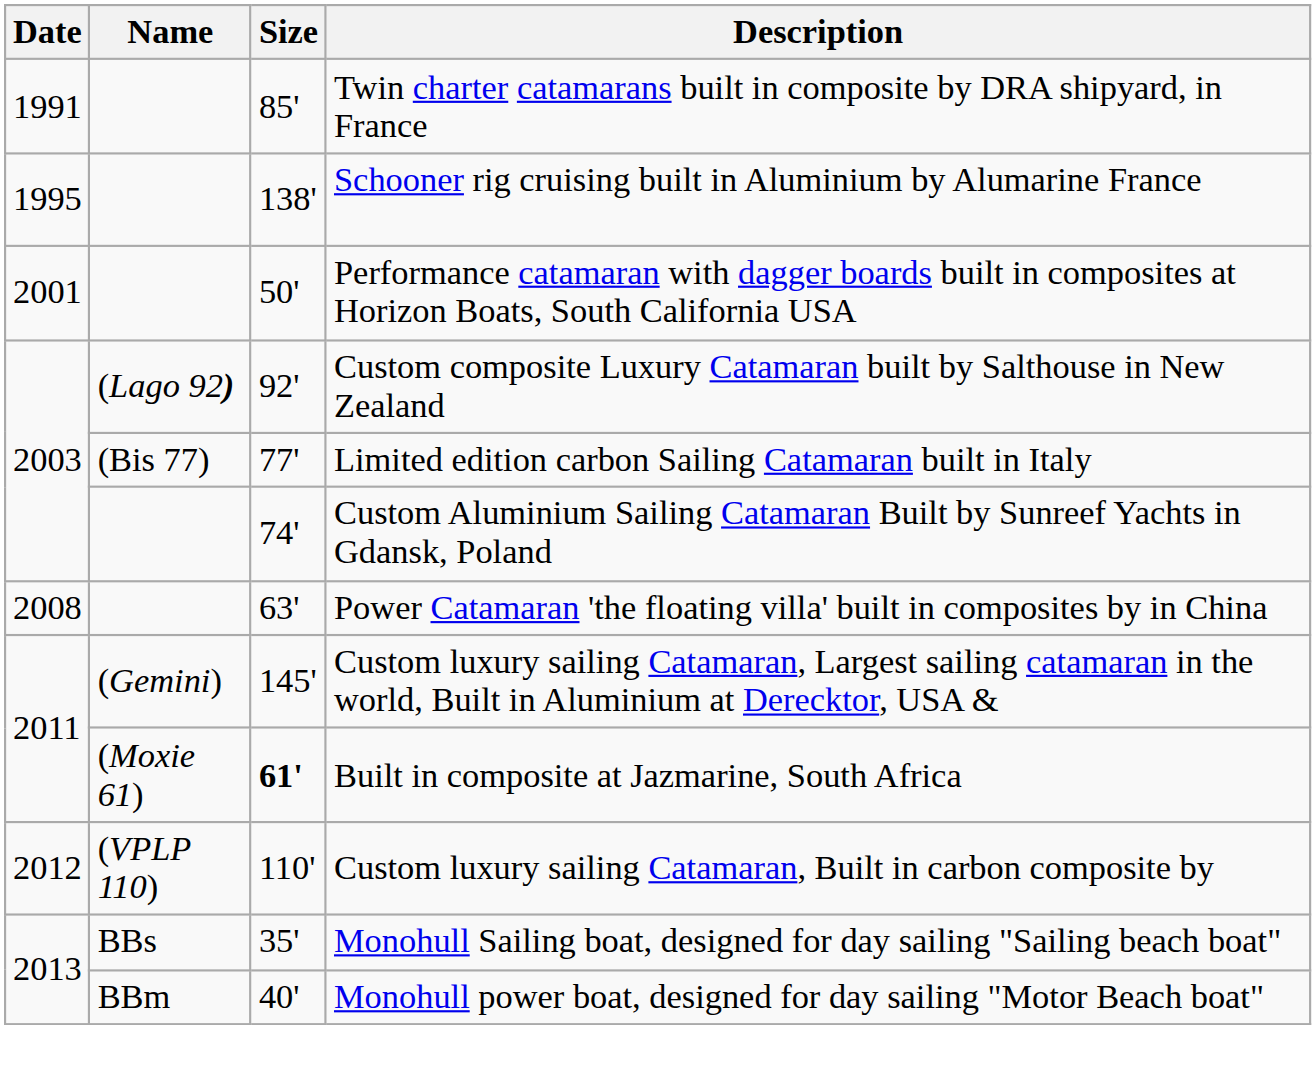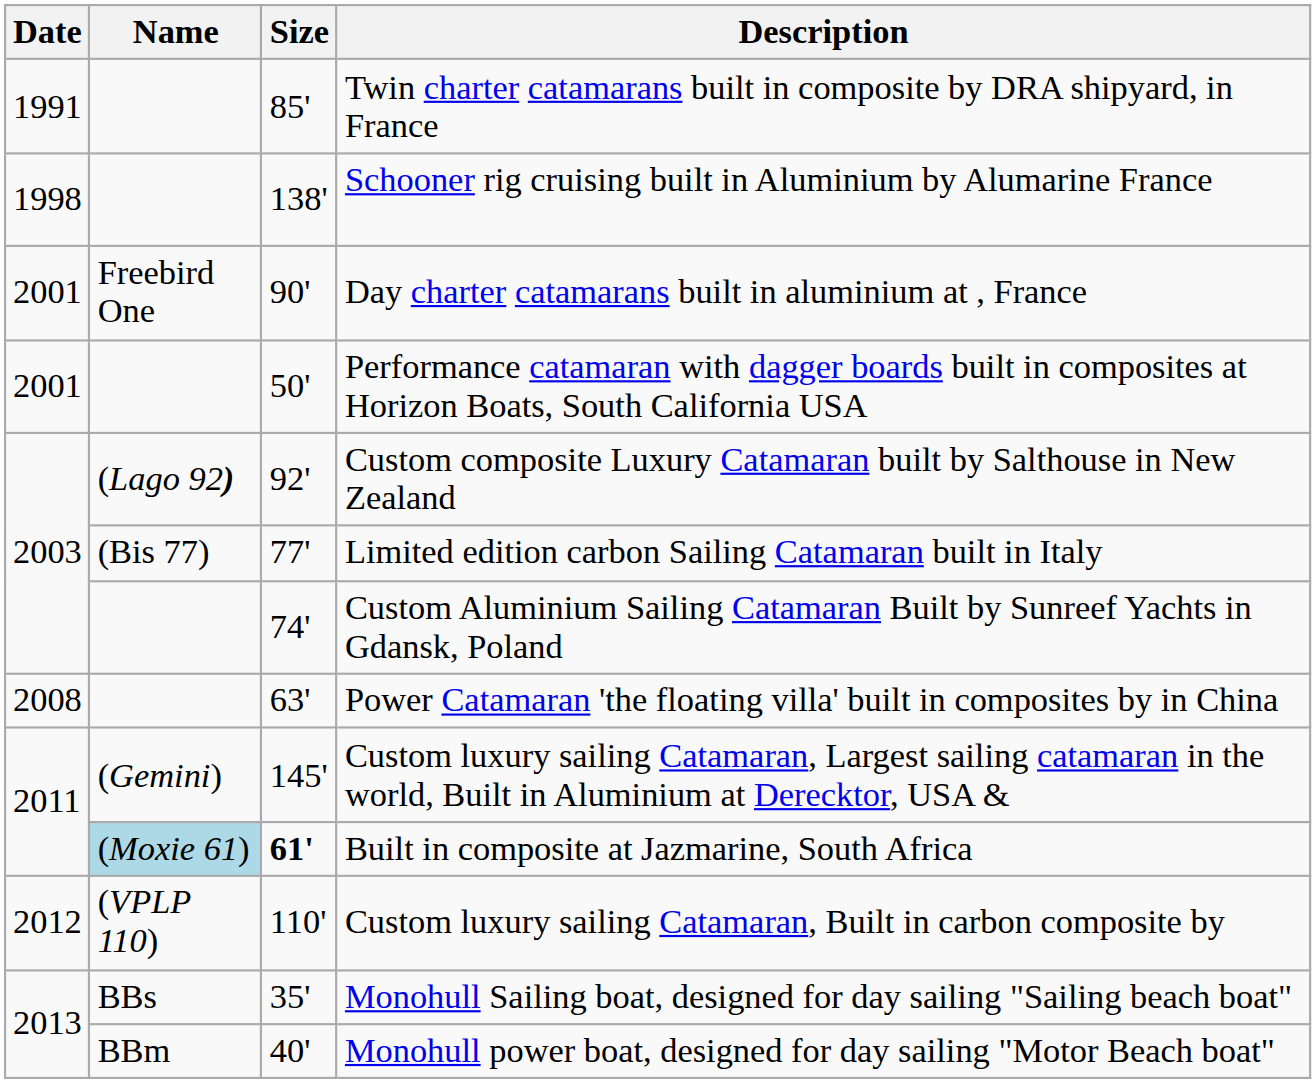Schooner rig cruising built in Aluminium by Alumarine France | Date: 1995 -> 1998
+ row: 2001 | Freebird One | 90' | Day charter catamarans built in aluminium at , France
Built in composite at Jazmarine, South Africa | Name: no background -> lightblue background
